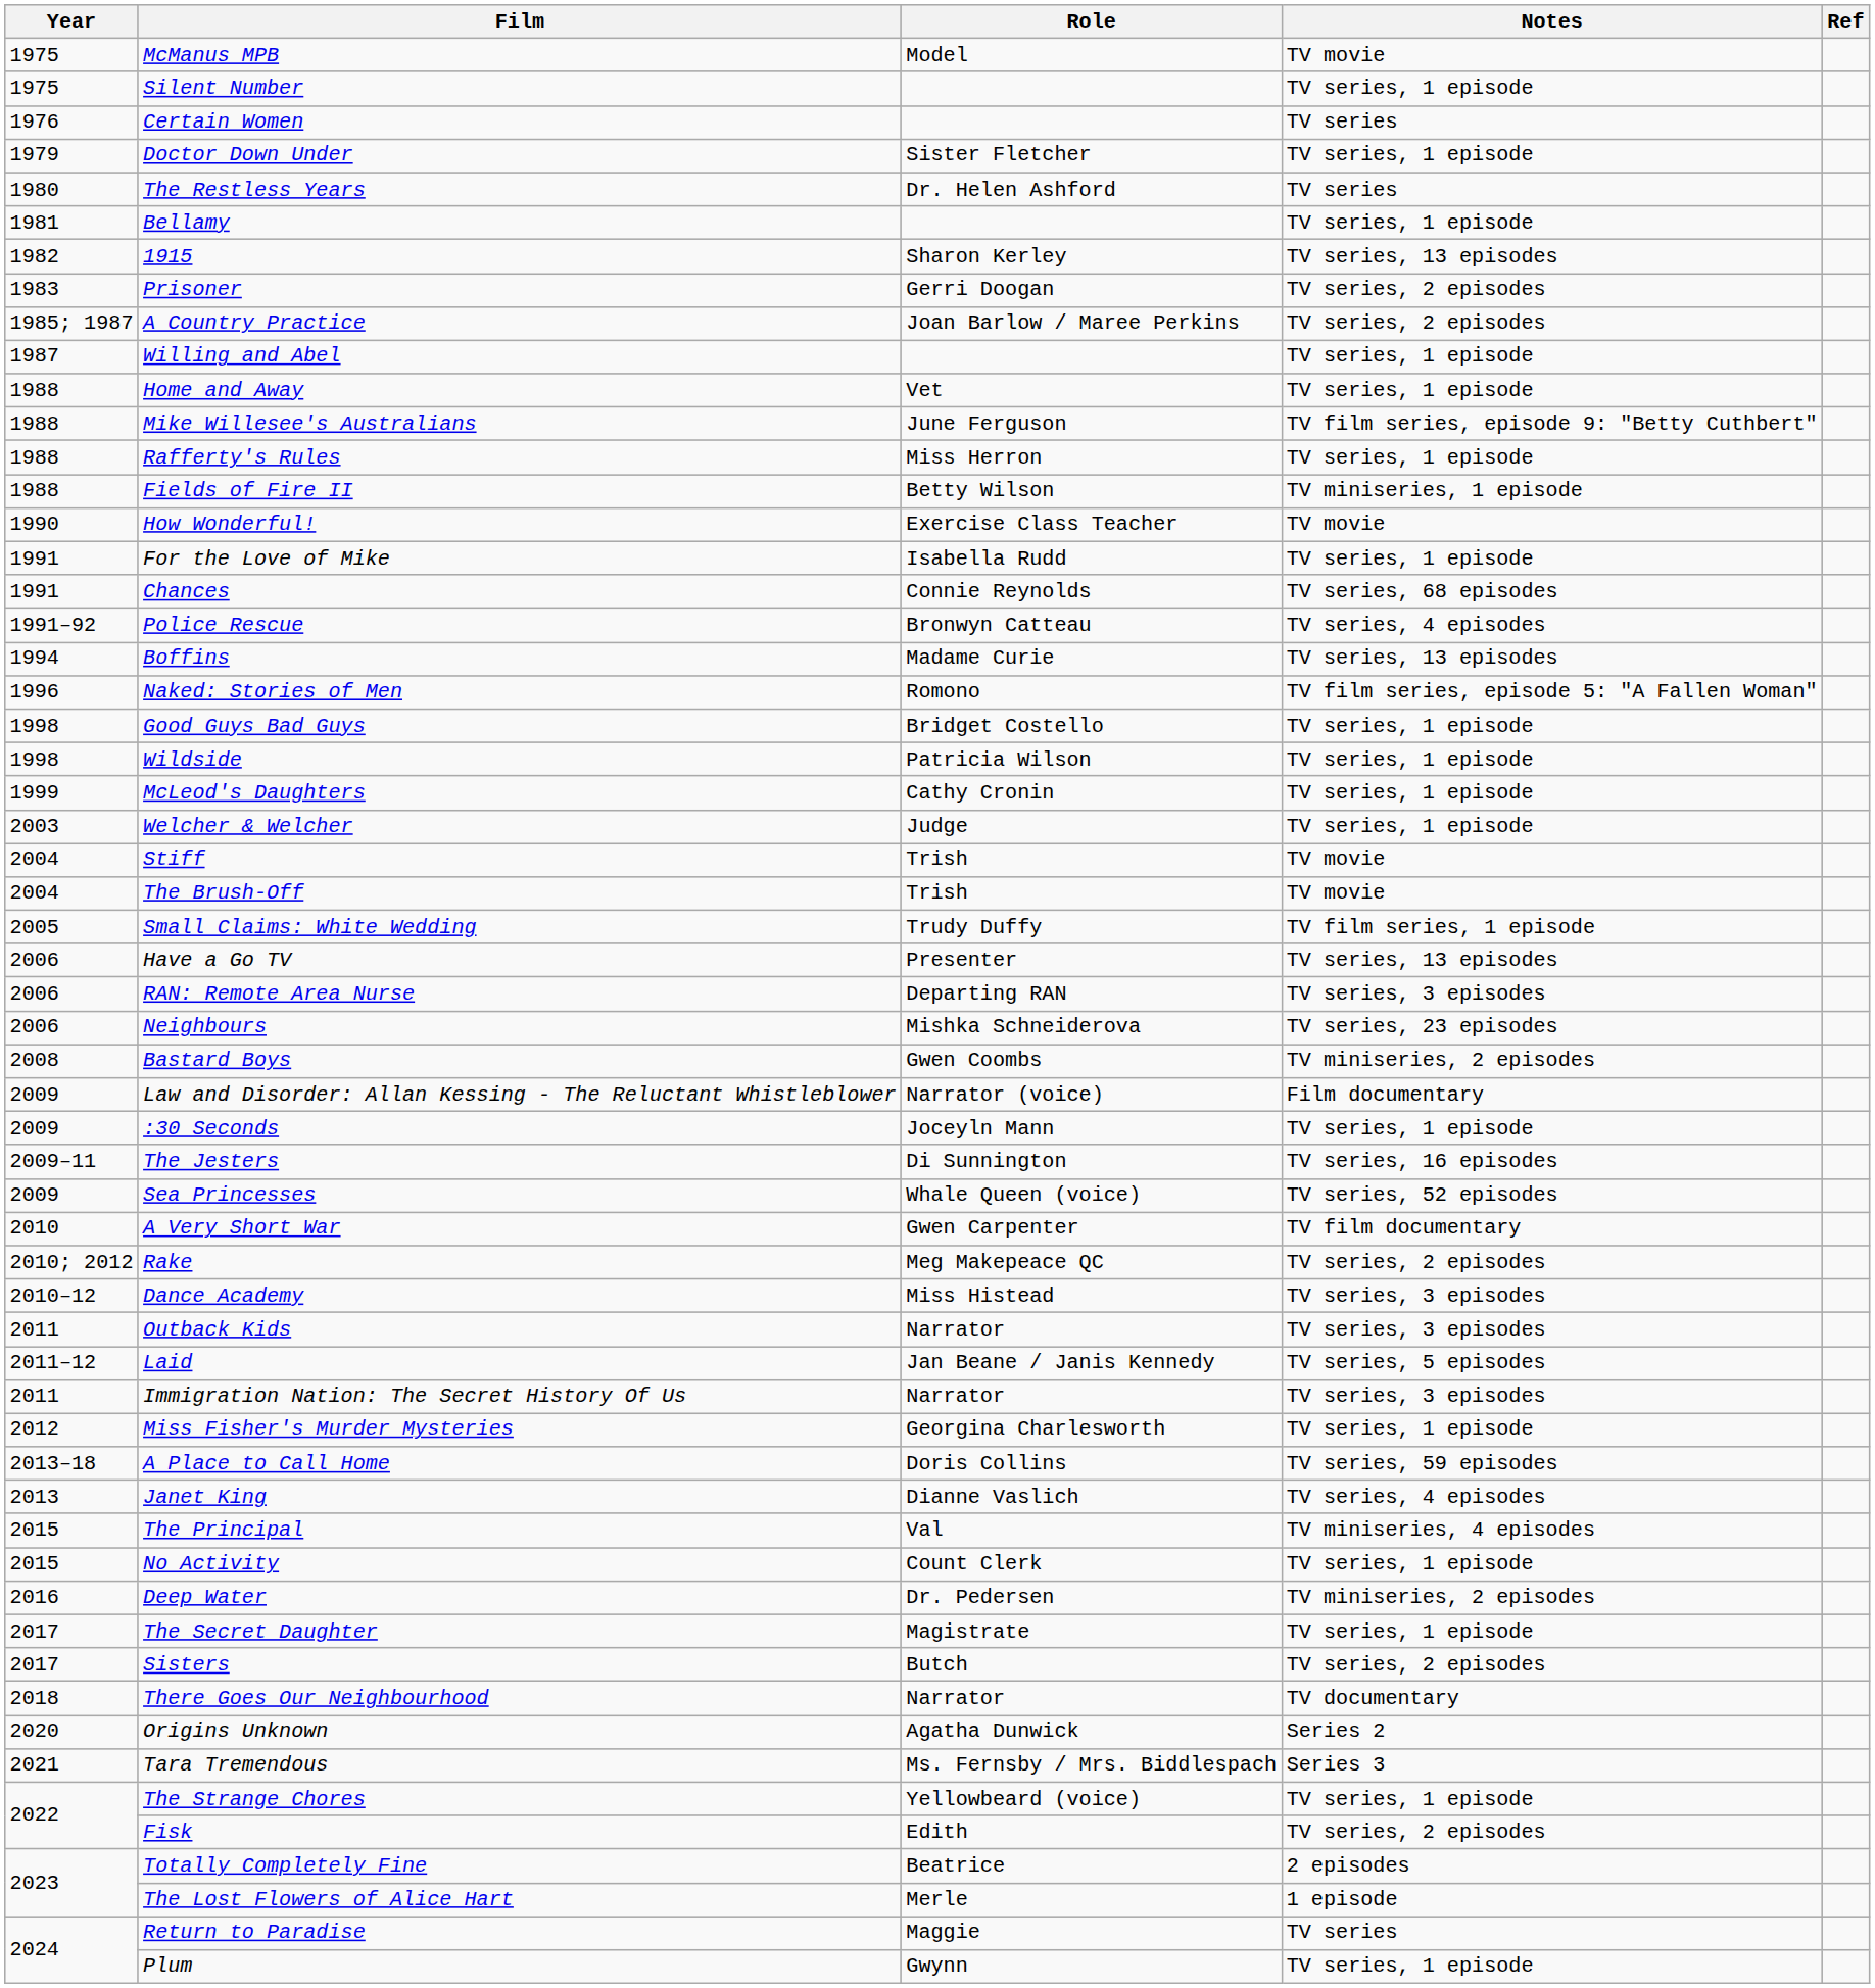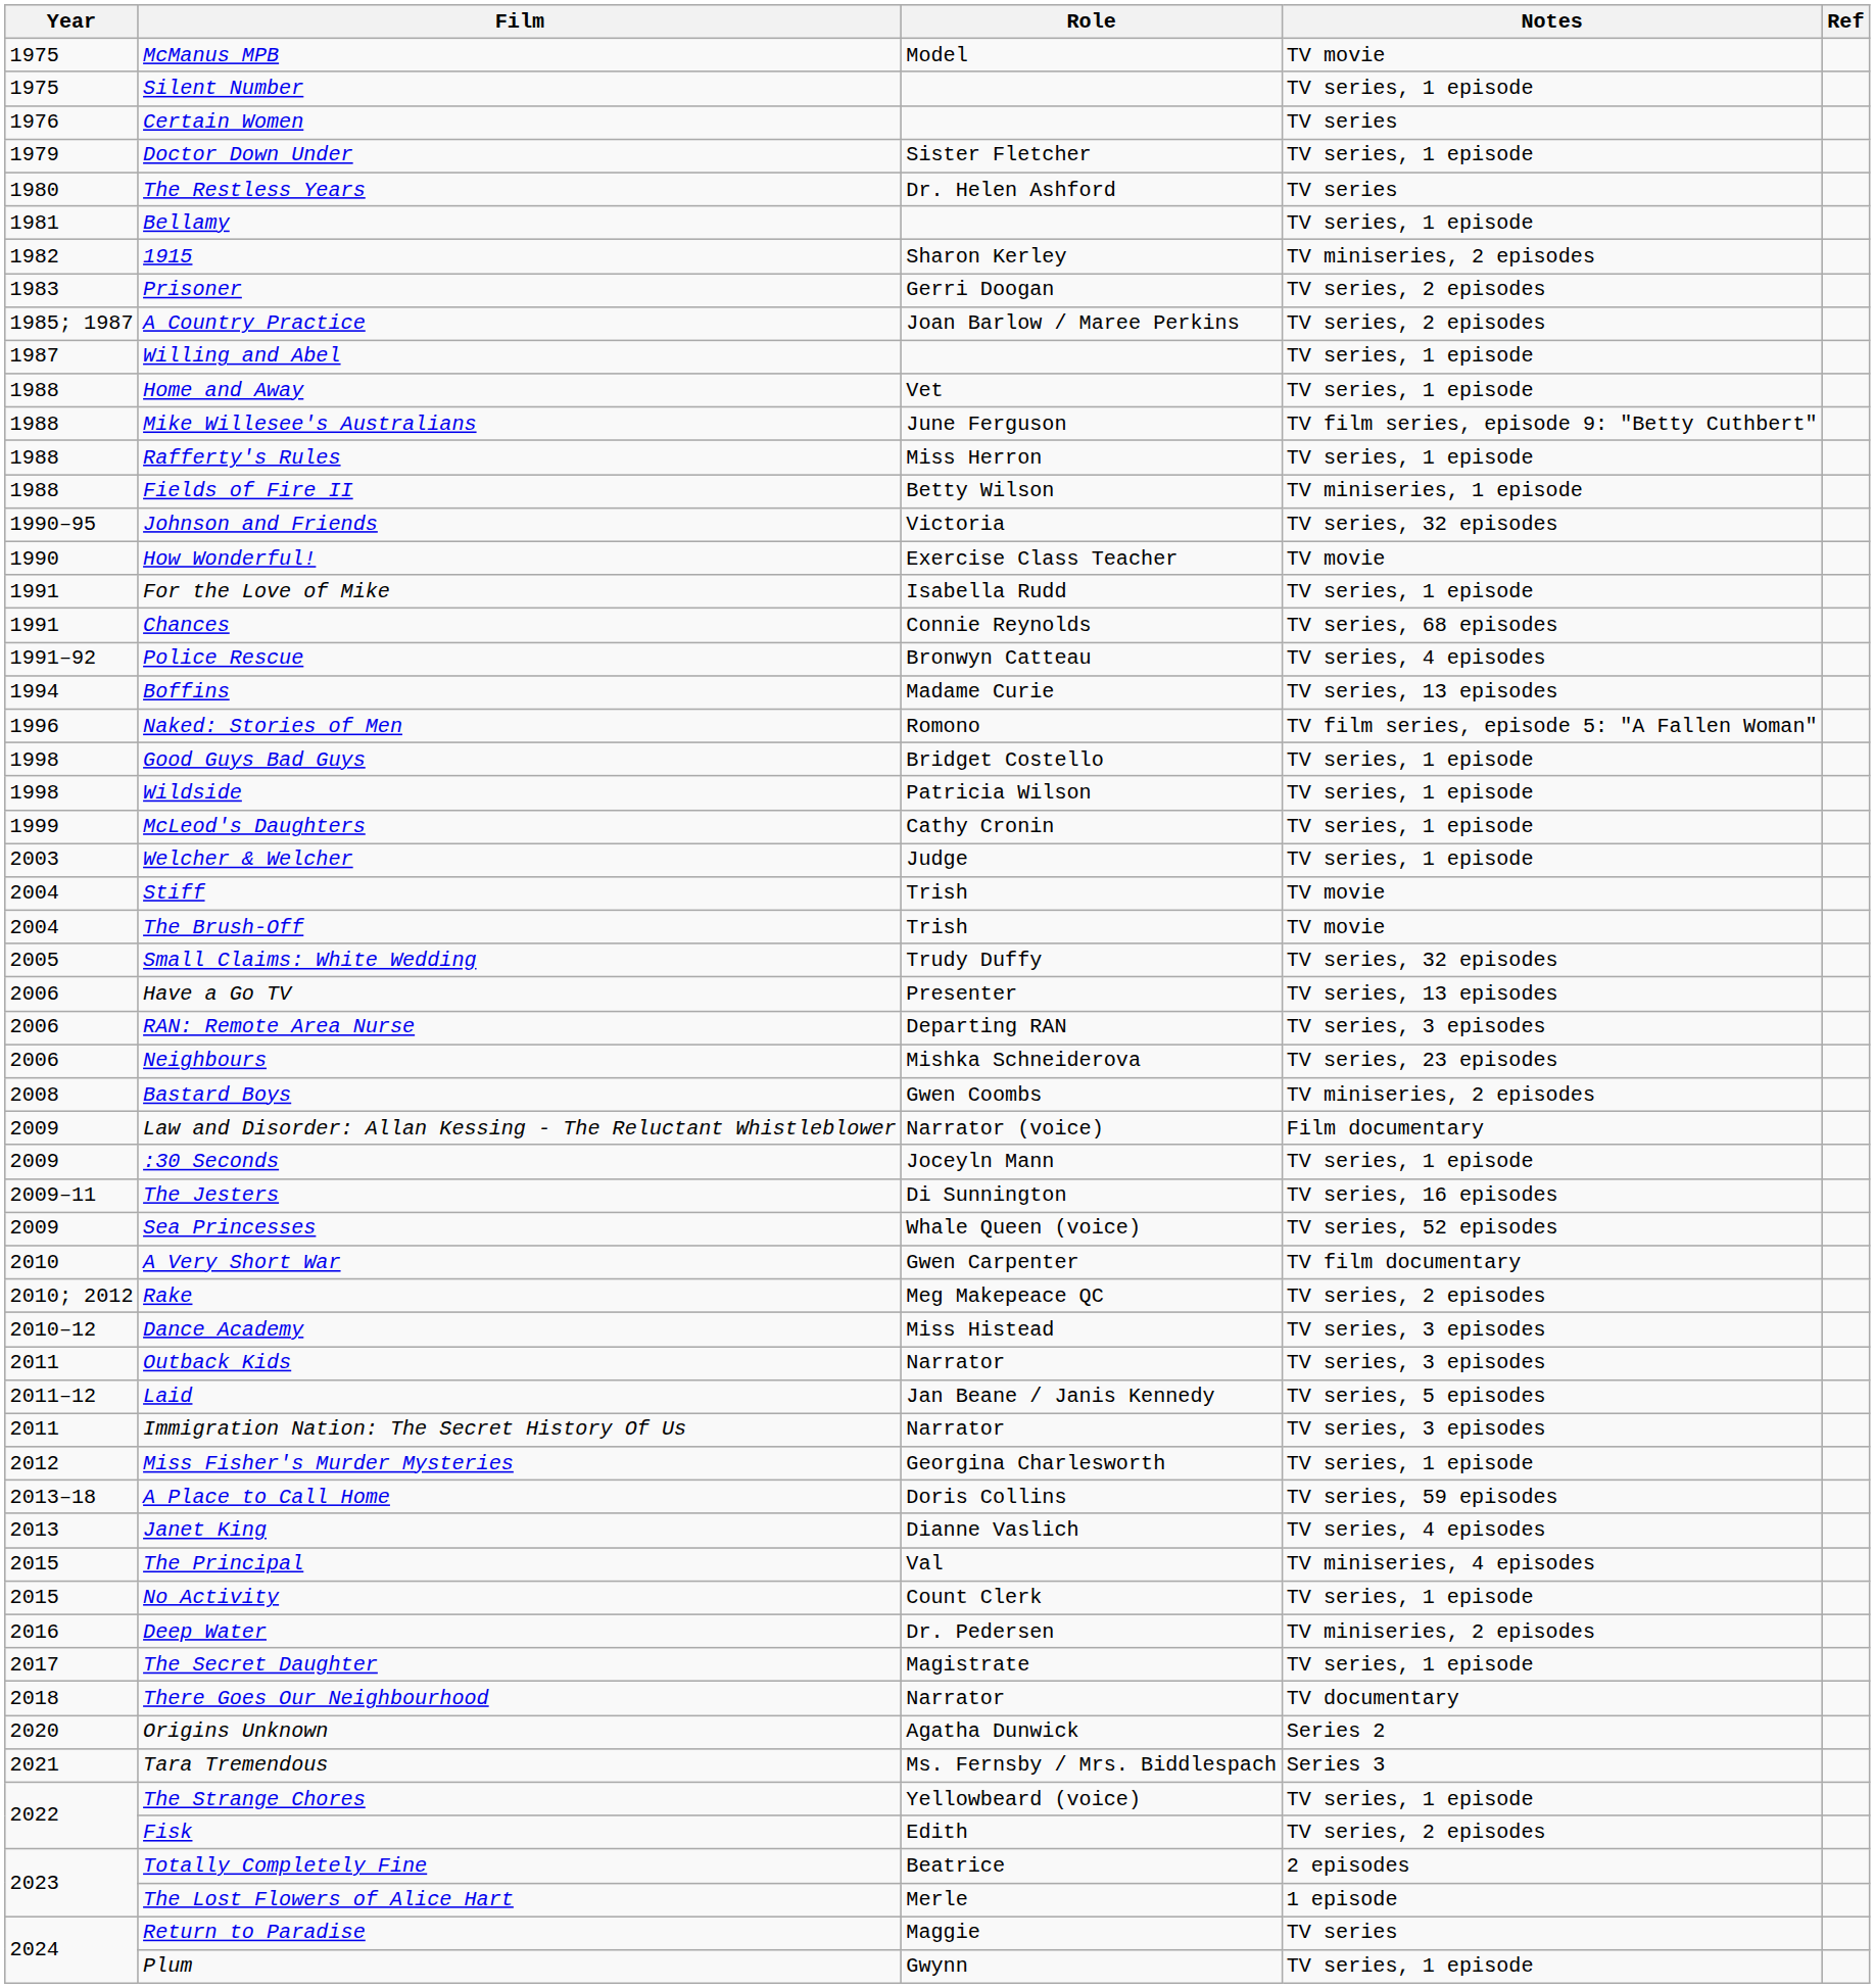1915 | Notes: TV series, 13 episodes -> TV miniseries, 2 episodes
+ row: 1990–95 | Johnson and Friends | Victoria | TV series, 32 episodes
Small Claims: White Wedding | Notes: TV film series, 1 episode -> TV series, 32 episodes
- row: 2017 | Sisters | Butch | TV series, 2 episodes
